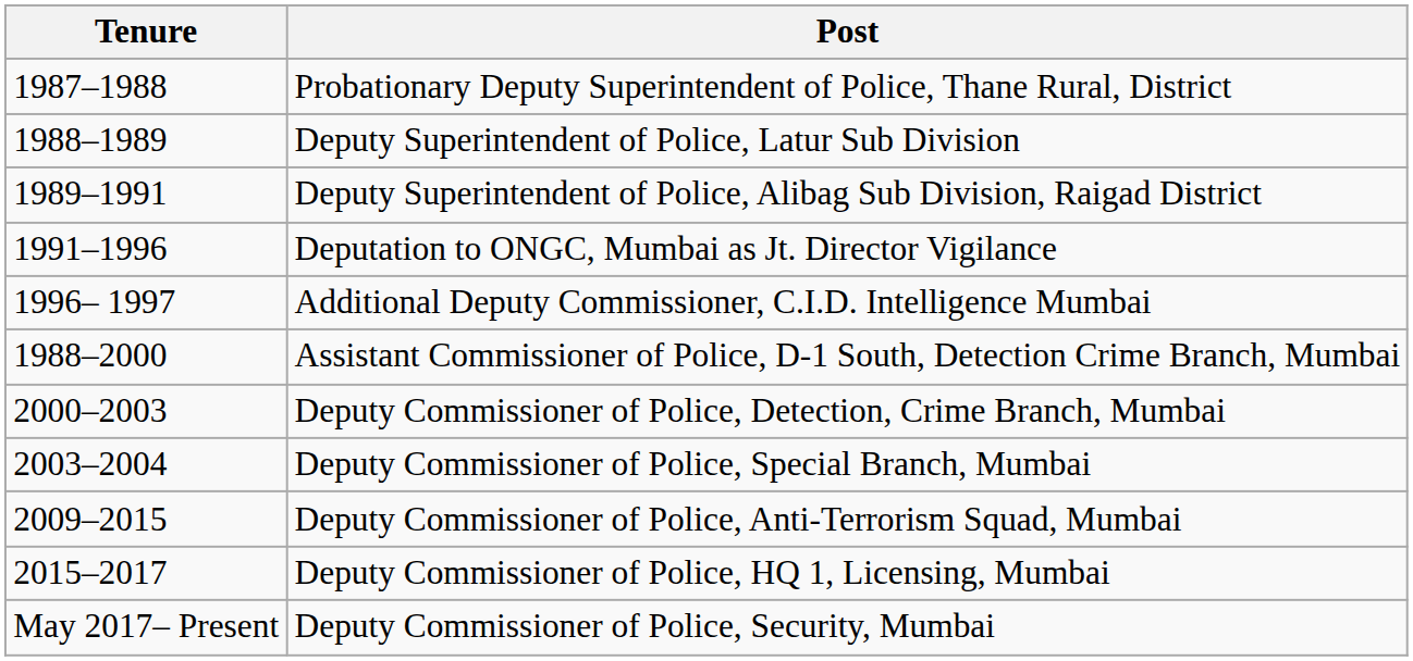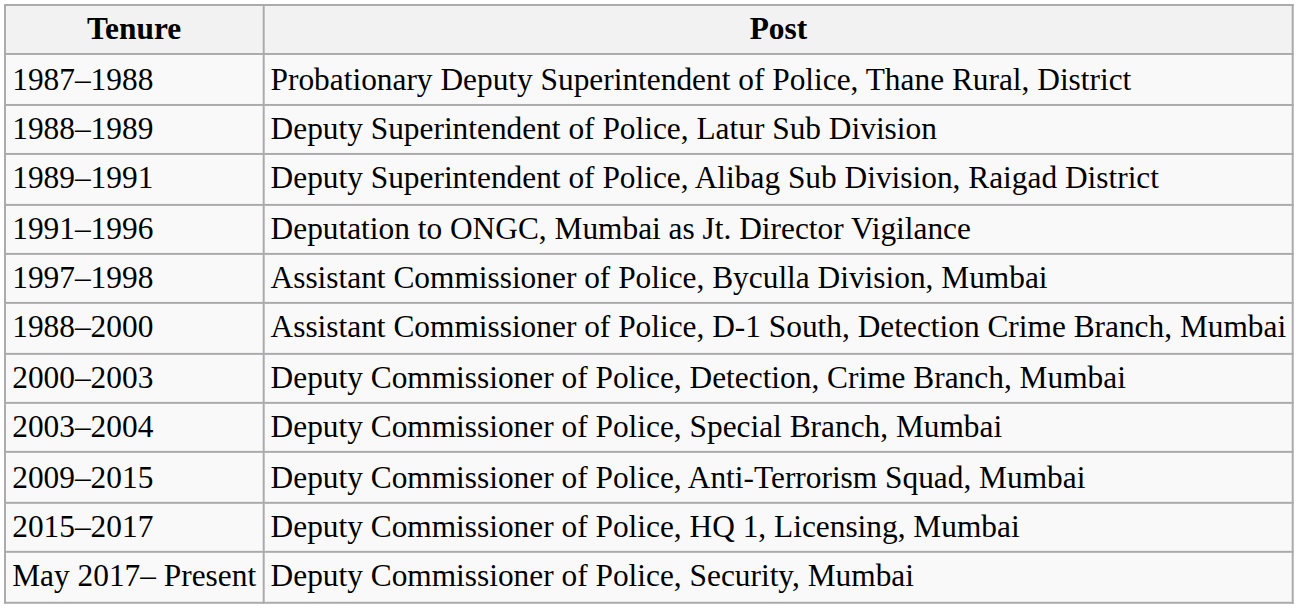- row: 1996– 1997 | Additional Deputy Commissioner, C.I.D. Intelligence Mumbai
+ row: 1997–1998 | Assistant Commissioner of Police, Byculla Division, Mumbai
